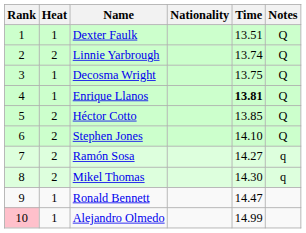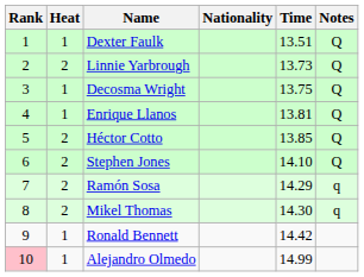Linnie Yarbrough | Time: 13.74 -> 13.73
Enrique Llanos | Time: bold -> normal
Ramón Sosa | Time: 14.27 -> 14.29
Ronald Bennett | Time: 14.47 -> 14.42
